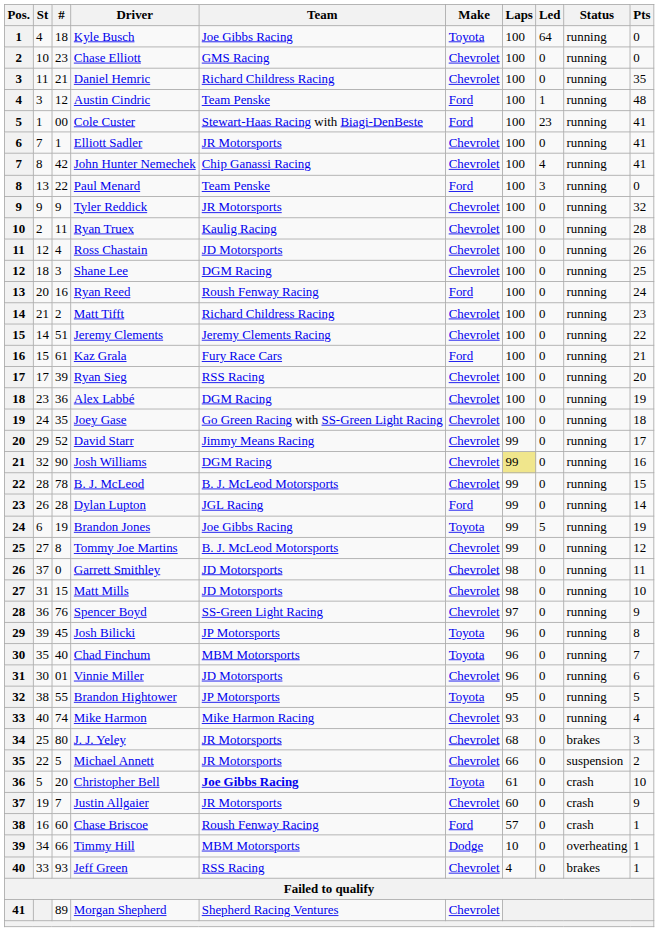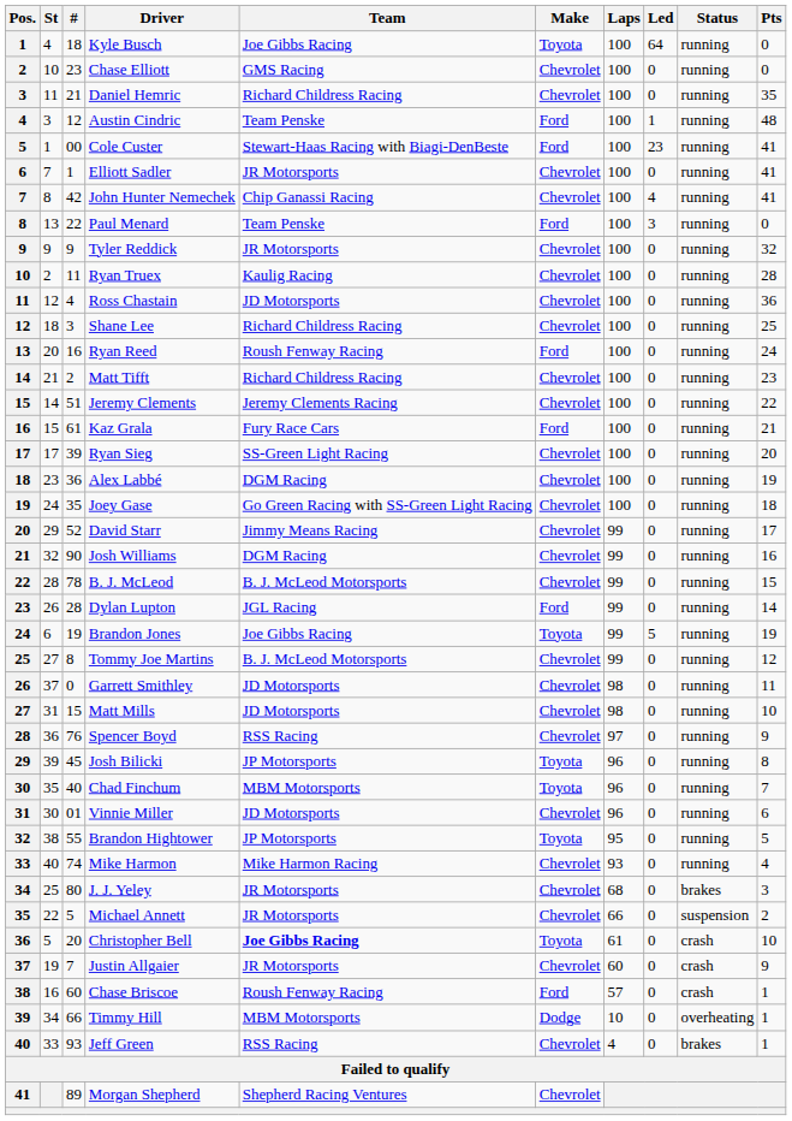Ross Chastain | Pts: 26 -> 36
Shane Lee | Team: DGM Racing -> Richard Childress Racing
Ryan Sieg | Team: RSS Racing -> SS-Green Light Racing
Josh Williams | Laps: khaki background -> no background
Spencer Boyd | Team: SS-Green Light Racing -> RSS Racing
